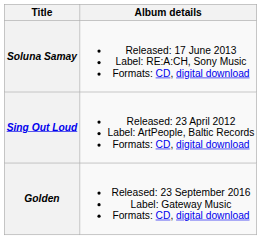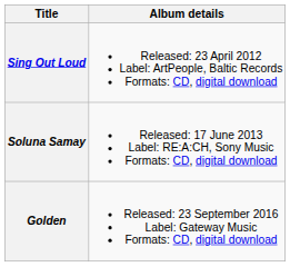rows swapped: Sing Out Loud <-> Soluna Samay
